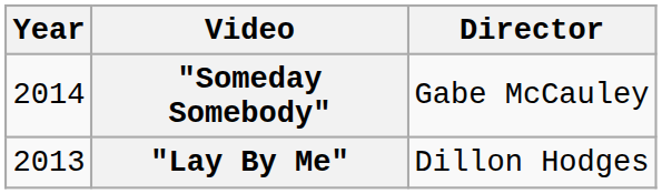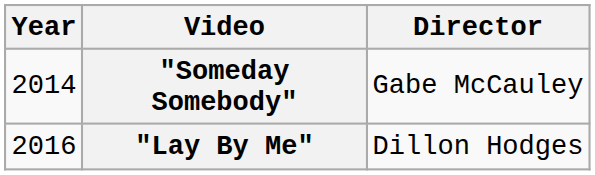"Lay By Me" | Year: 2013 -> 2016
